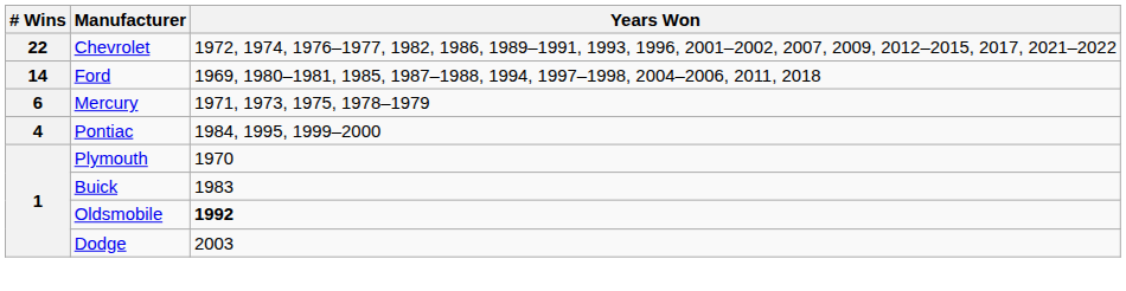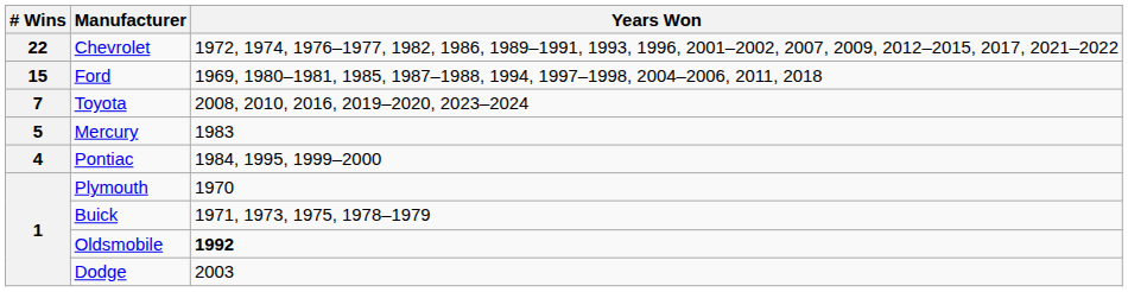Ford | # Wins: 14 -> 15
+ row: 7 | Toyota | 2008, 2010, 2016, 2019–2020, 2023–2024
Mercury | # Wins: 6 -> 5
Mercury | Years Won: 1971, 1973, 1975, 1978–1979 -> 1983
Buick | Years Won: 1983 -> 1971, 1973, 1975, 1978–1979
